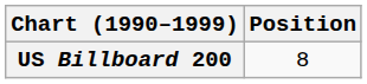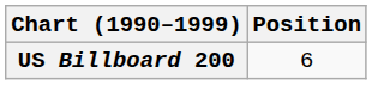US Billboard 200 | Position: 8 -> 6
